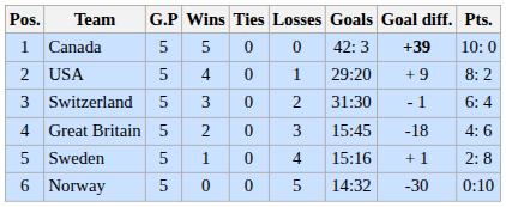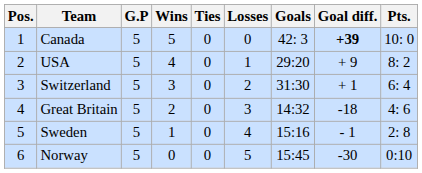Switzerland | Goal diff.: - 1 -> + 1
Great Britain | Goals: 15:45 -> 14:32
Sweden | Goal diff.: + 1 -> - 1
Norway | Goals: 14:32 -> 15:45
